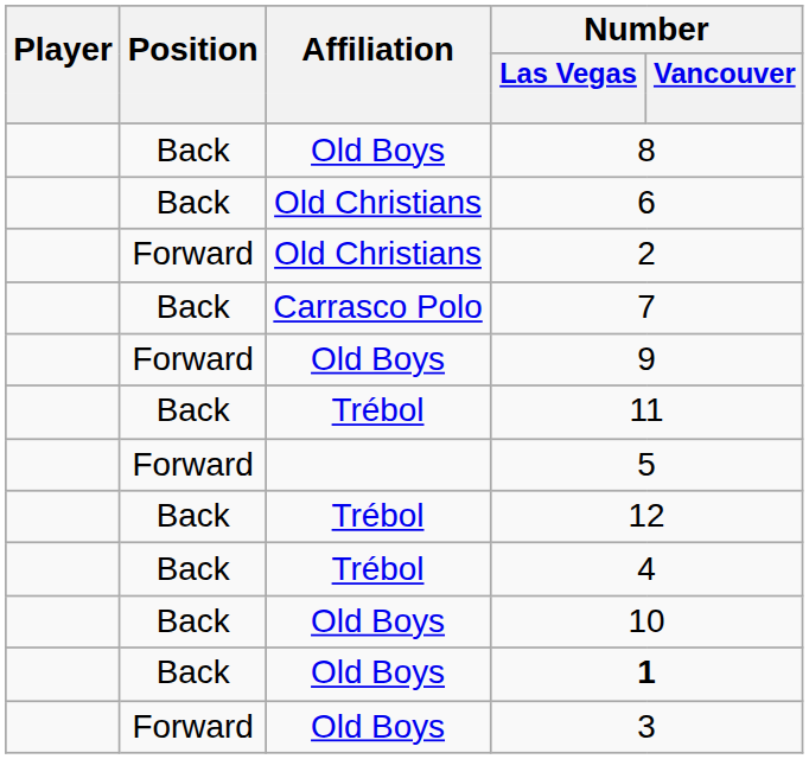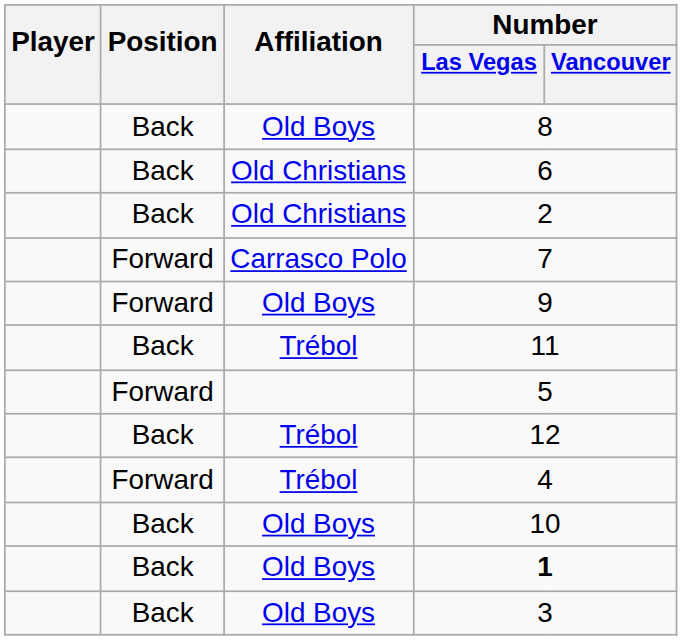2 | Position: Forward -> Back
7 | Position: Back -> Forward
4 | Position: Back -> Forward
3 | Position: Forward -> Back
